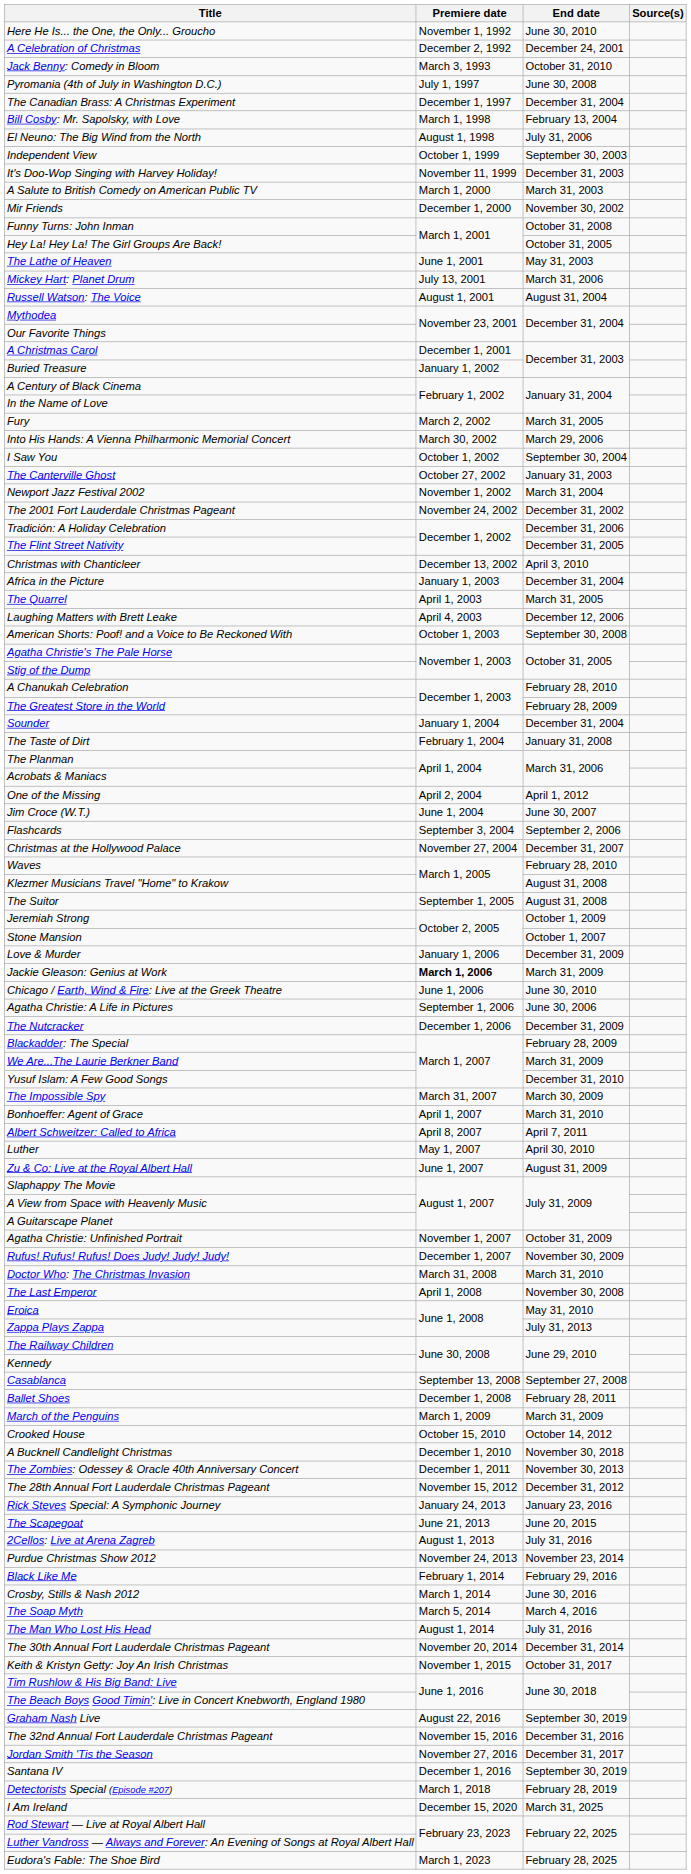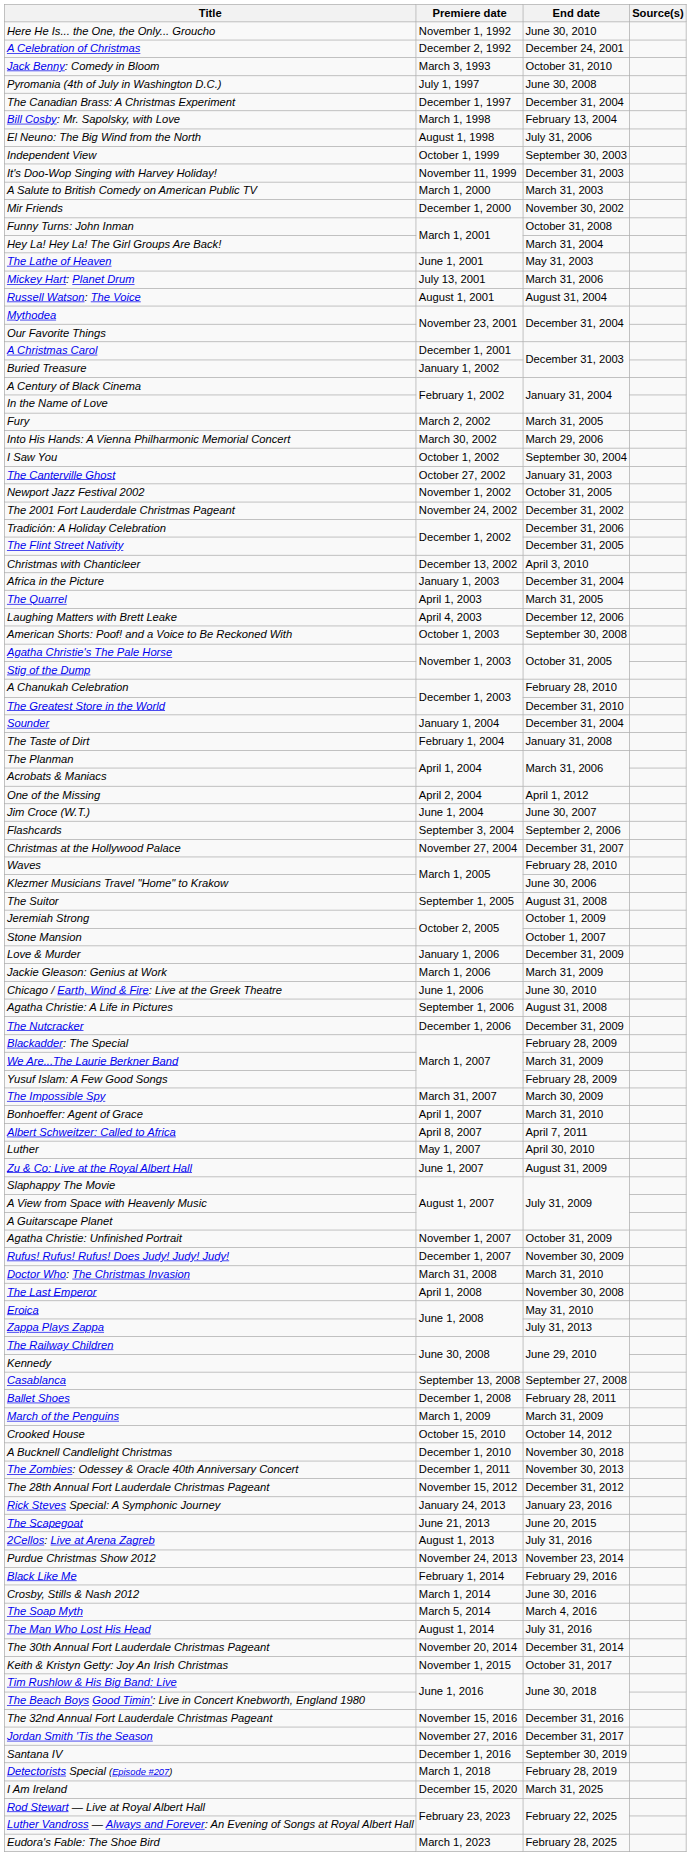Hey La! Hey La! The Girl Groups Are Back! | End date: October 31, 2005 -> March 31, 2004
Newport Jazz Festival 2002 | End date: March 31, 2004 -> October 31, 2005
The Greatest Store in the World | End date: February 28, 2009 -> December 31, 2010
Klezmer Musicians Travel "Home" to Krakow | End date: August 31, 2008 -> June 30, 2006
Jackie Gleason: Genius at Work | Premiere date: bold -> normal
Agatha Christie: A Life in Pictures | End date: June 30, 2006 -> August 31, 2008
Yusuf Islam: A Few Good Songs | End date: December 31, 2010 -> February 28, 2009
- row: Graham Nash Live | August 22, 2016 | September 30, 2019
